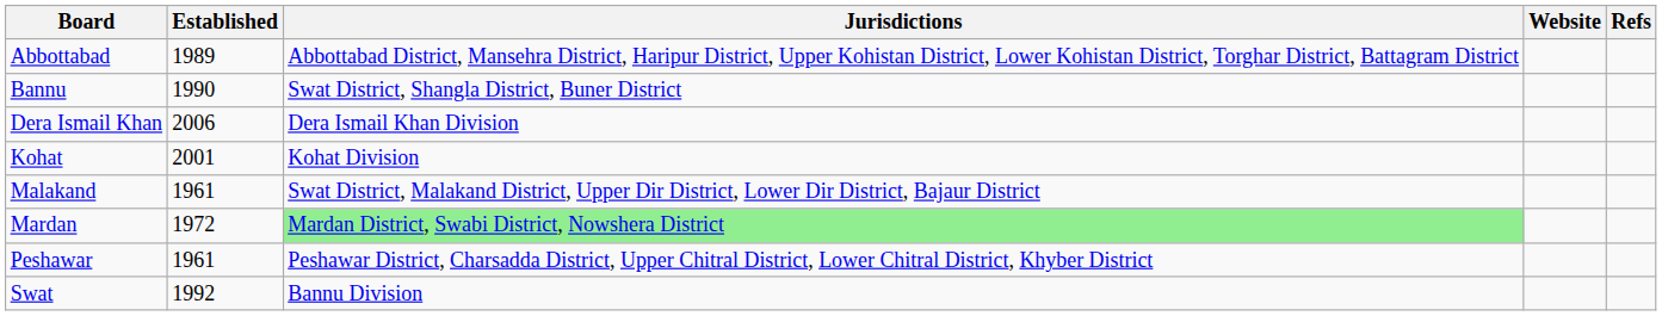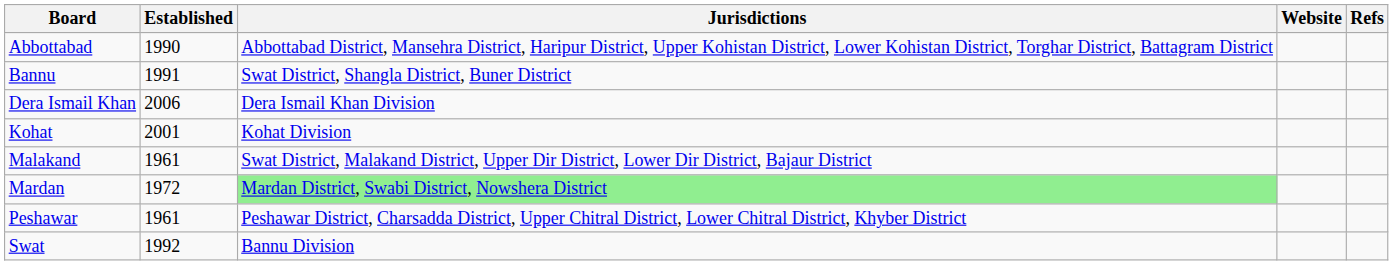Abbottabad | Established: 1989 -> 1990
Bannu | Established: 1990 -> 1991
